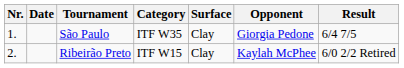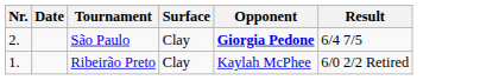- column: Category | ITF W35 | ITF W15
São Paulo | Nr.: 1. -> 2.
São Paulo | Opponent: normal -> bold
Ribeirão Preto | Nr.: 2. -> 1.
